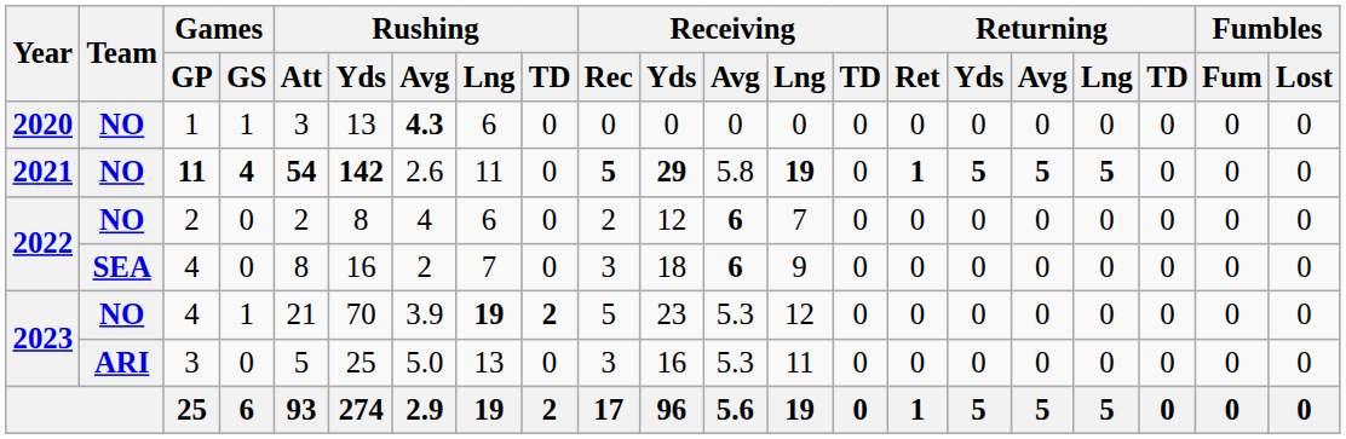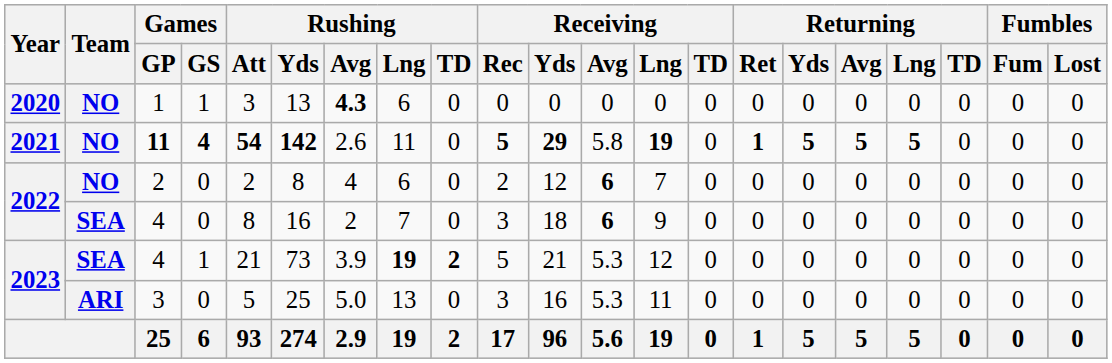2023 / 4 | Team: NO -> SEA
2023 / 4 | Rushing / Yds: 70 -> 73
2023 / 4 | Receiving / Yds: 23 -> 21
